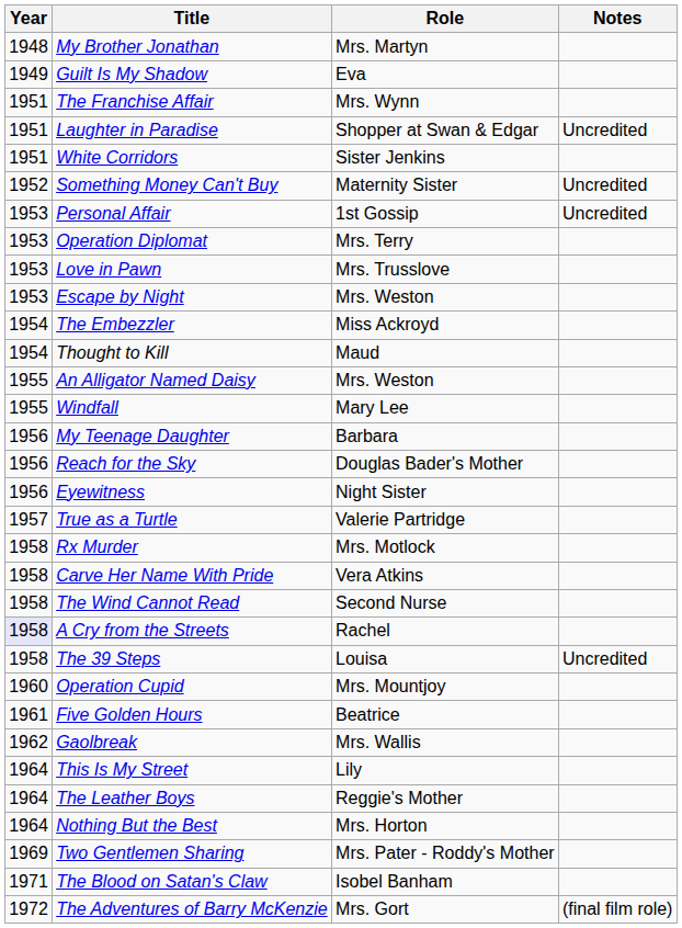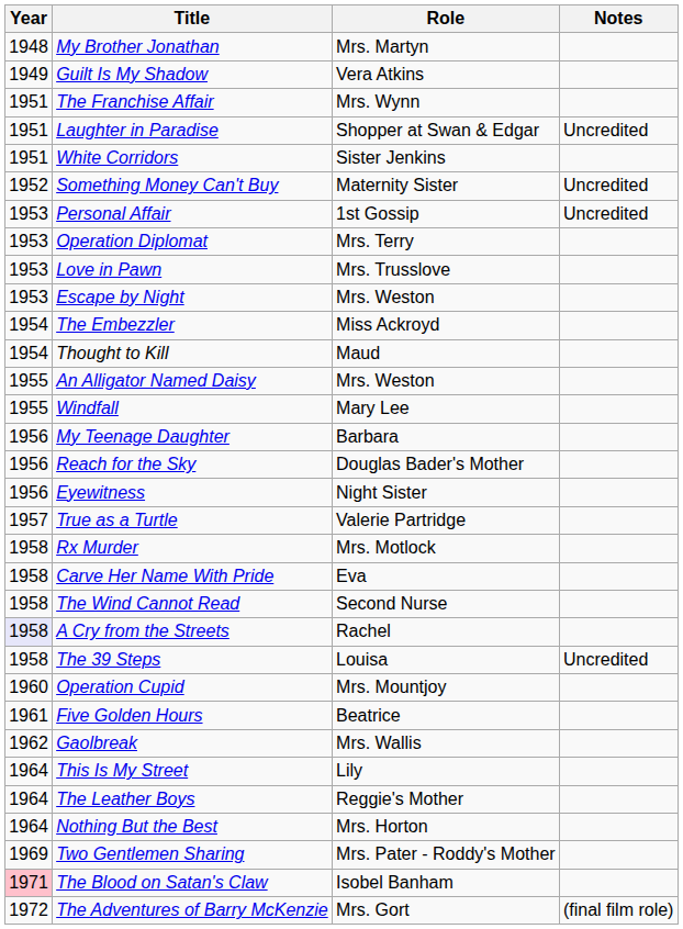Guilt Is My Shadow | Role: Eva -> Vera Atkins
Carve Her Name With Pride | Role: Vera Atkins -> Eva
The Blood on Satan's Claw | Year: no background -> pink background
